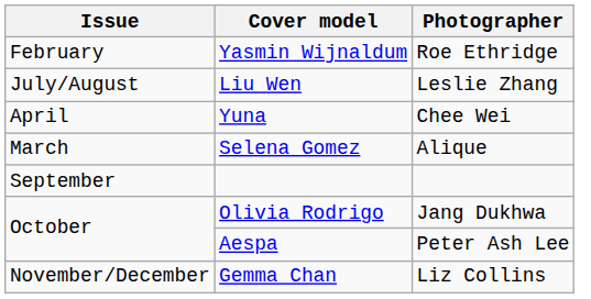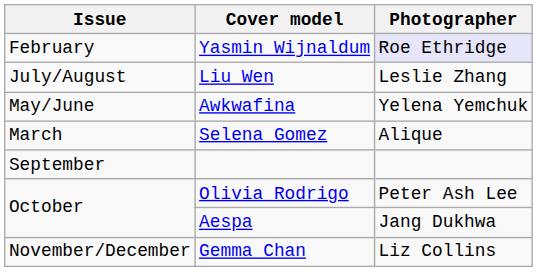Yasmin Wijnaldum | Photographer: no background -> lavender background
- row: April | Yuna | Chee Wei
+ row: May/June | Awkwafina | Yelena Yemchuk
Olivia Rodrigo | Photographer: Jang Dukhwa -> Peter Ash Lee
Aespa | Photographer: Peter Ash Lee -> Jang Dukhwa
